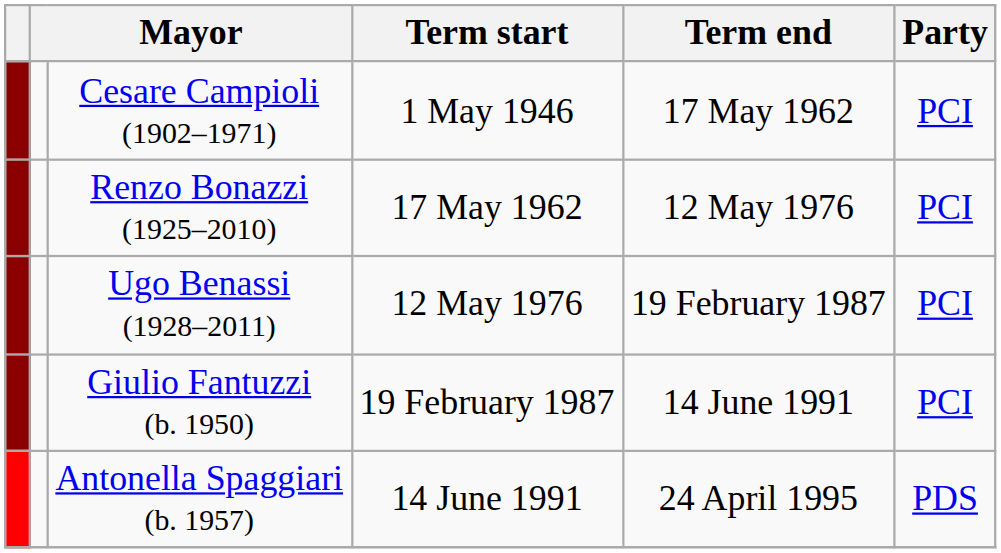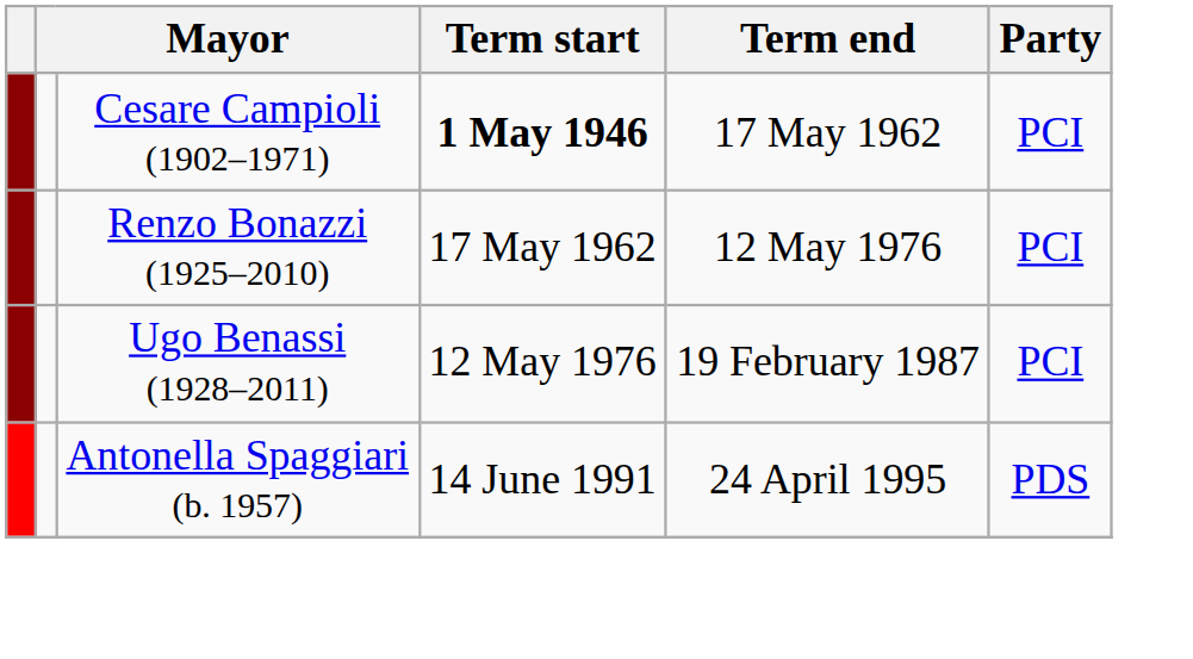Cesare Campioli (1902–1971) | Term start: normal -> bold
- row: Giulio Fantuzzi (b. 1950) | 19 February 1987 | 14 June 1991 | PCI
